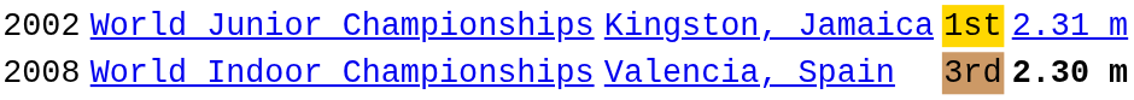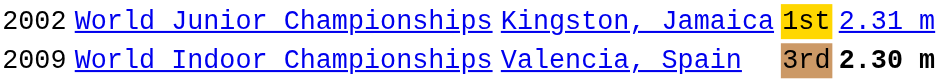World Indoor Championships | column 1: 2008 -> 2009
